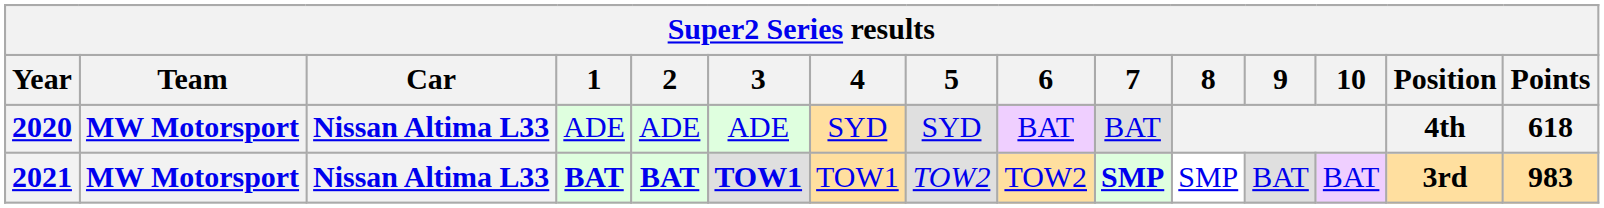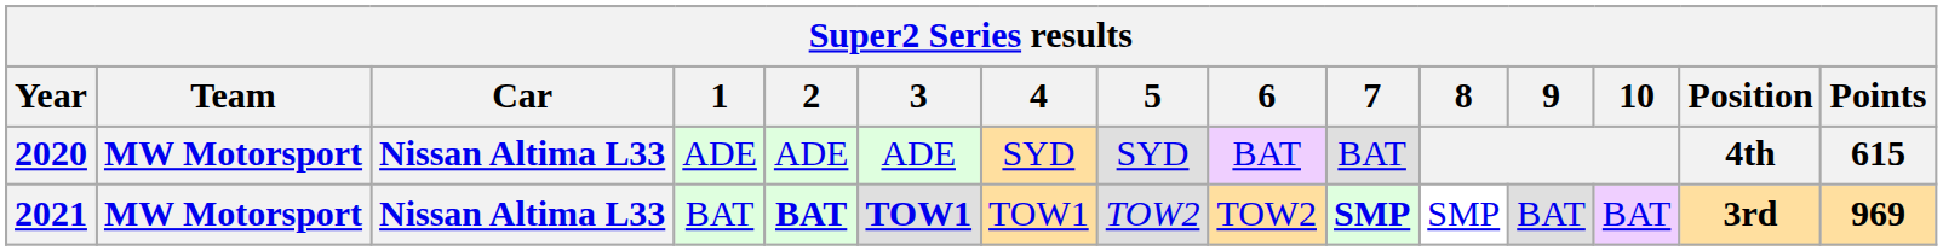2020 | Points: 618 -> 615
2021 | 1: bold -> normal
2021 | Points: 983 -> 969
